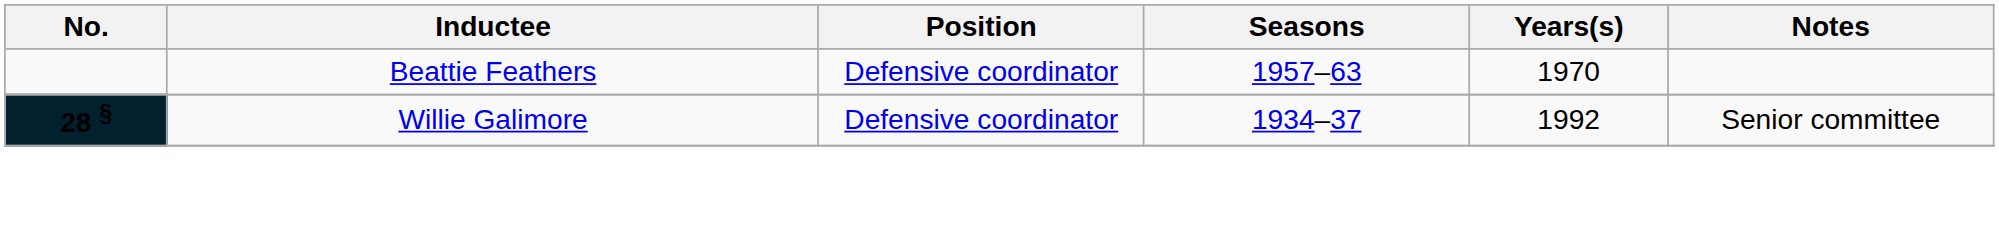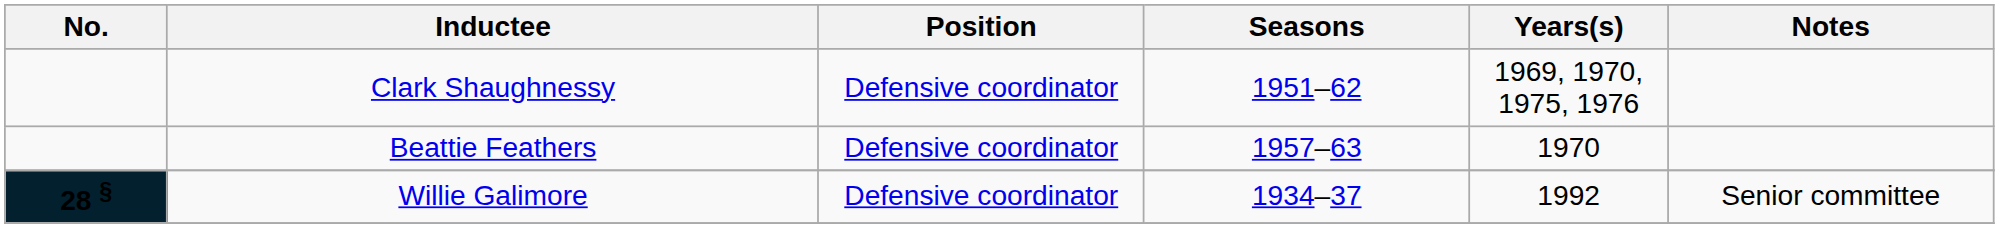+ row: Clark Shaughnessy | Defensive coordinator | 1951–62 | 1969, 1970, 1975, 1976
